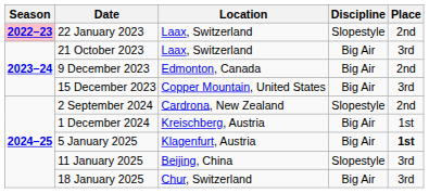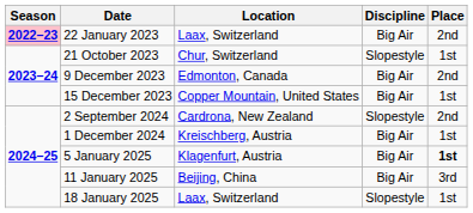22 January 2023 | Discipline: Slopestyle -> Big Air
21 October 2023 | Location: Laax, Switzerland -> Chur, Switzerland
21 October 2023 | Discipline: Big Air -> Slopestyle
21 October 2023 | Place: 3rd -> 1st
15 December 2023 | Place: 3rd -> 1st
11 January 2025 | Discipline: Slopestyle -> Big Air
18 January 2025 | Location: Chur, Switzerland -> Laax, Switzerland
18 January 2025 | Discipline: Big Air -> Slopestyle
18 January 2025 | Place: 3rd -> 1st
